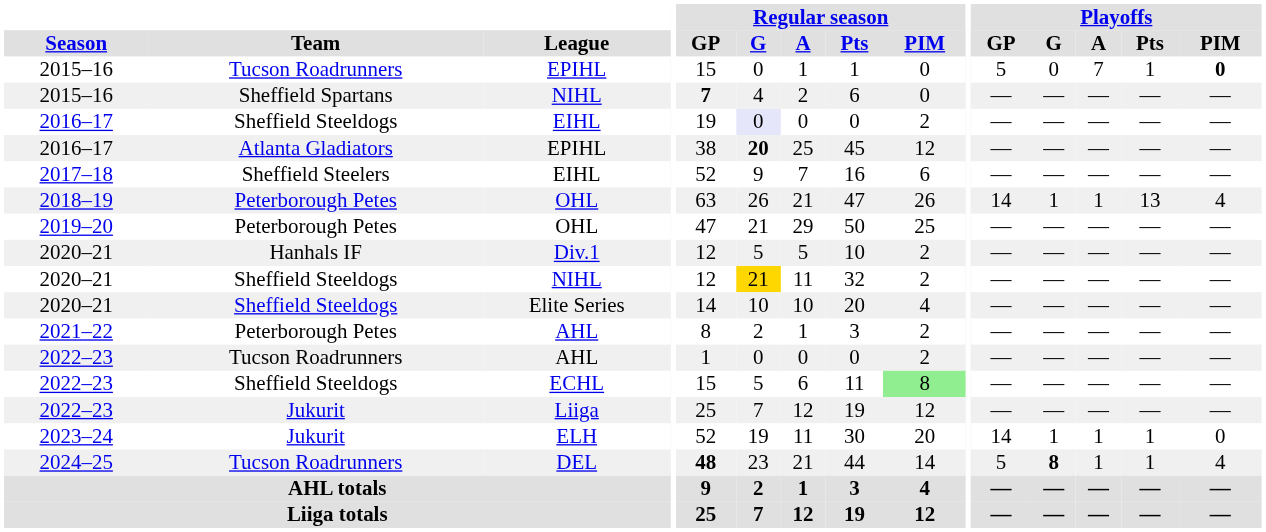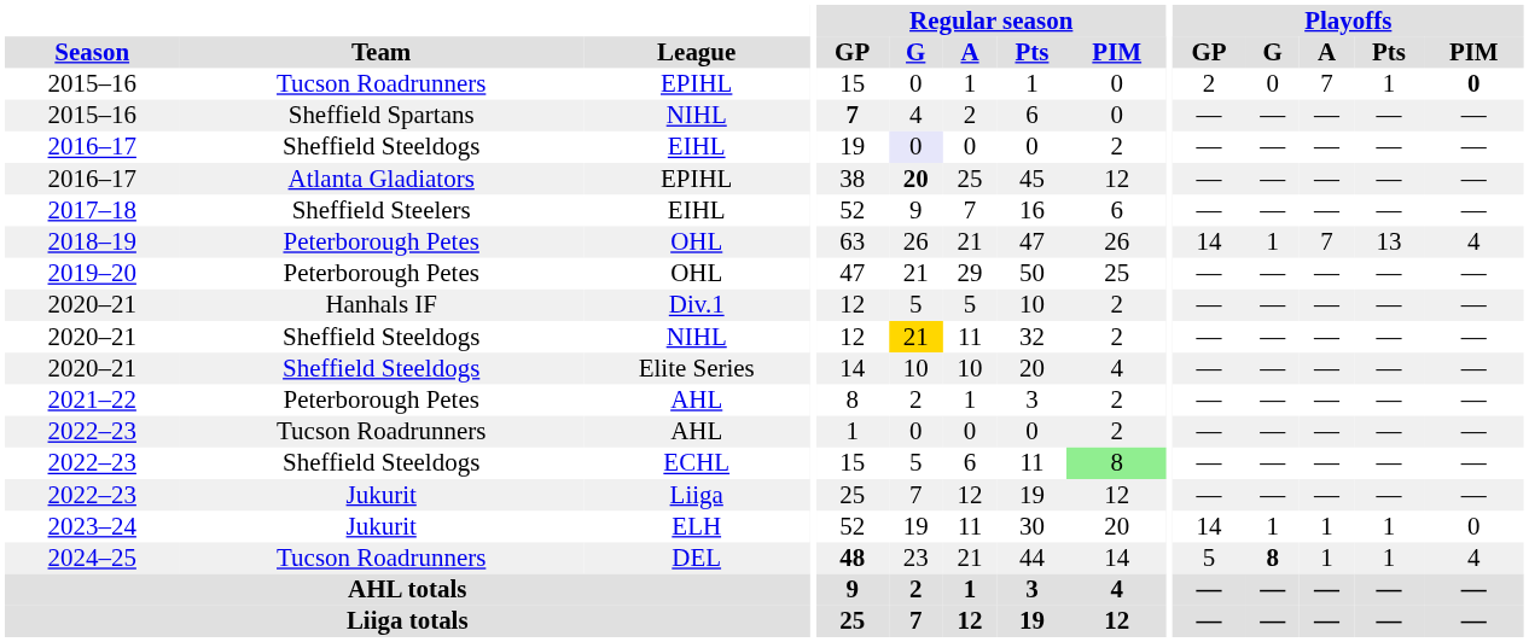2015–16 / EPIHL | Playoffs / GP: 5 -> 2
2018–19 / OHL | Playoffs / A: 1 -> 7
